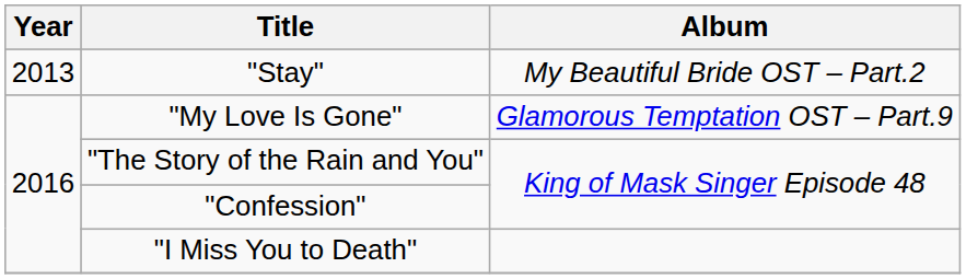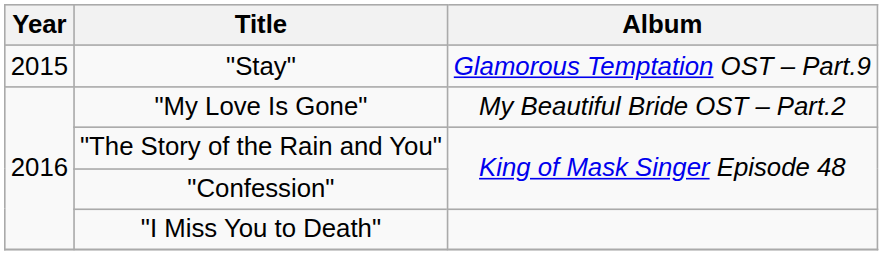"Stay" | Year: 2013 -> 2015
"Stay" | Album: My Beautiful Bride OST – Part.2 -> Glamorous Temptation OST – Part.9
"My Love Is Gone" | Album: Glamorous Temptation OST – Part.9 -> My Beautiful Bride OST – Part.2
